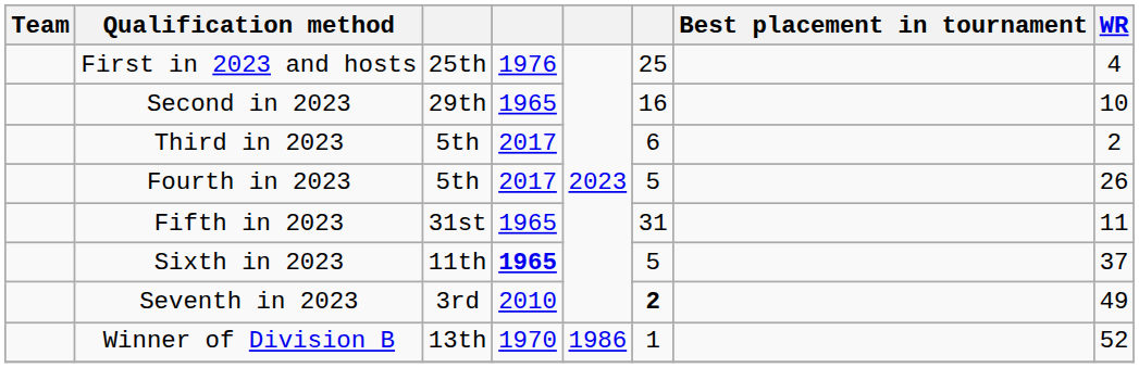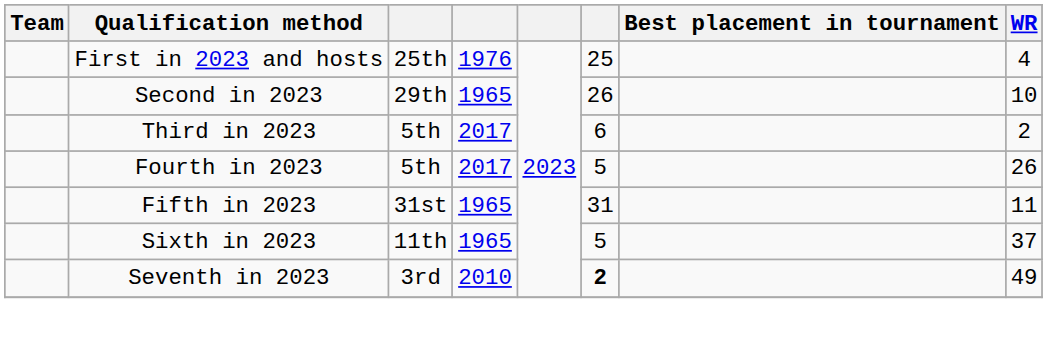Second in 2023 | column 6: 16 -> 26
Sixth in 2023 | column 4: bold -> normal
- row: Winner of Division B | 13th | 1970 | 1986 | 1 | 52
